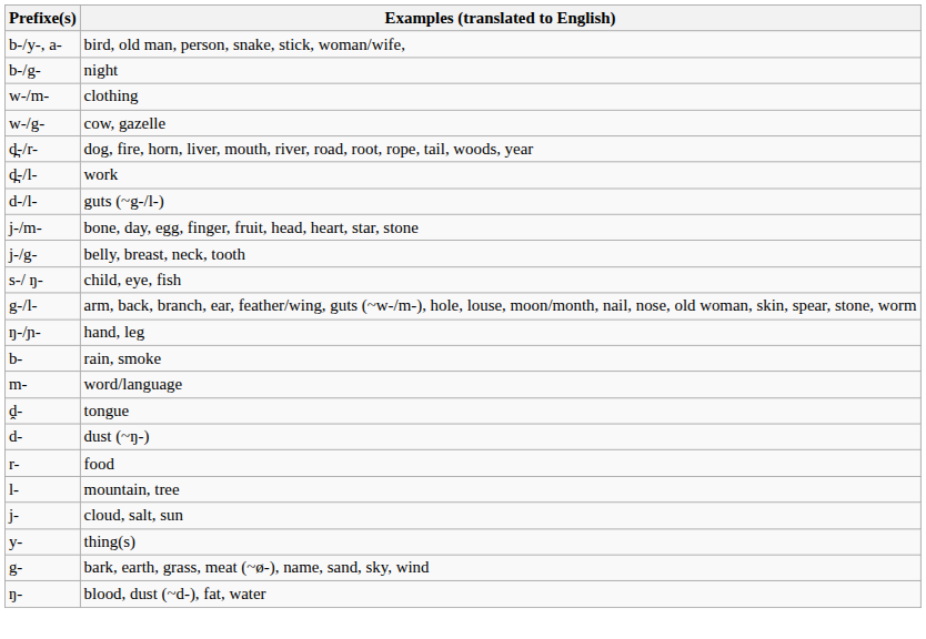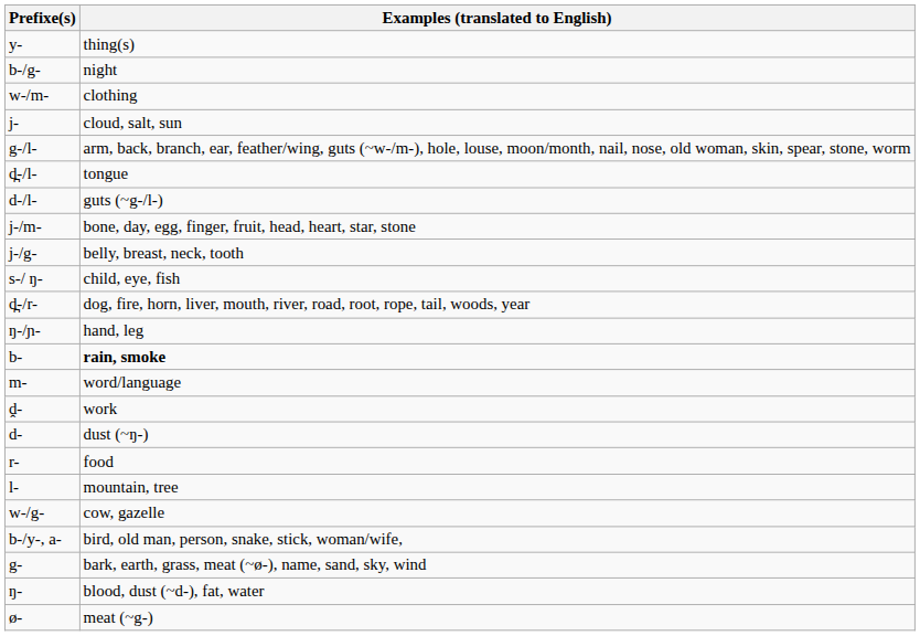rows swapped: b-/y-, a- <-> y-
rows swapped: w-/g- <-> j-
rows swapped: d̪-/r- <-> g-/l-
d̪-/l- | Examples (translated to English): work -> tongue
b- | Examples (translated to English): normal -> bold
ḓ- | Examples (translated to English): tongue -> work
+ row: ø- | meat (~g-)
